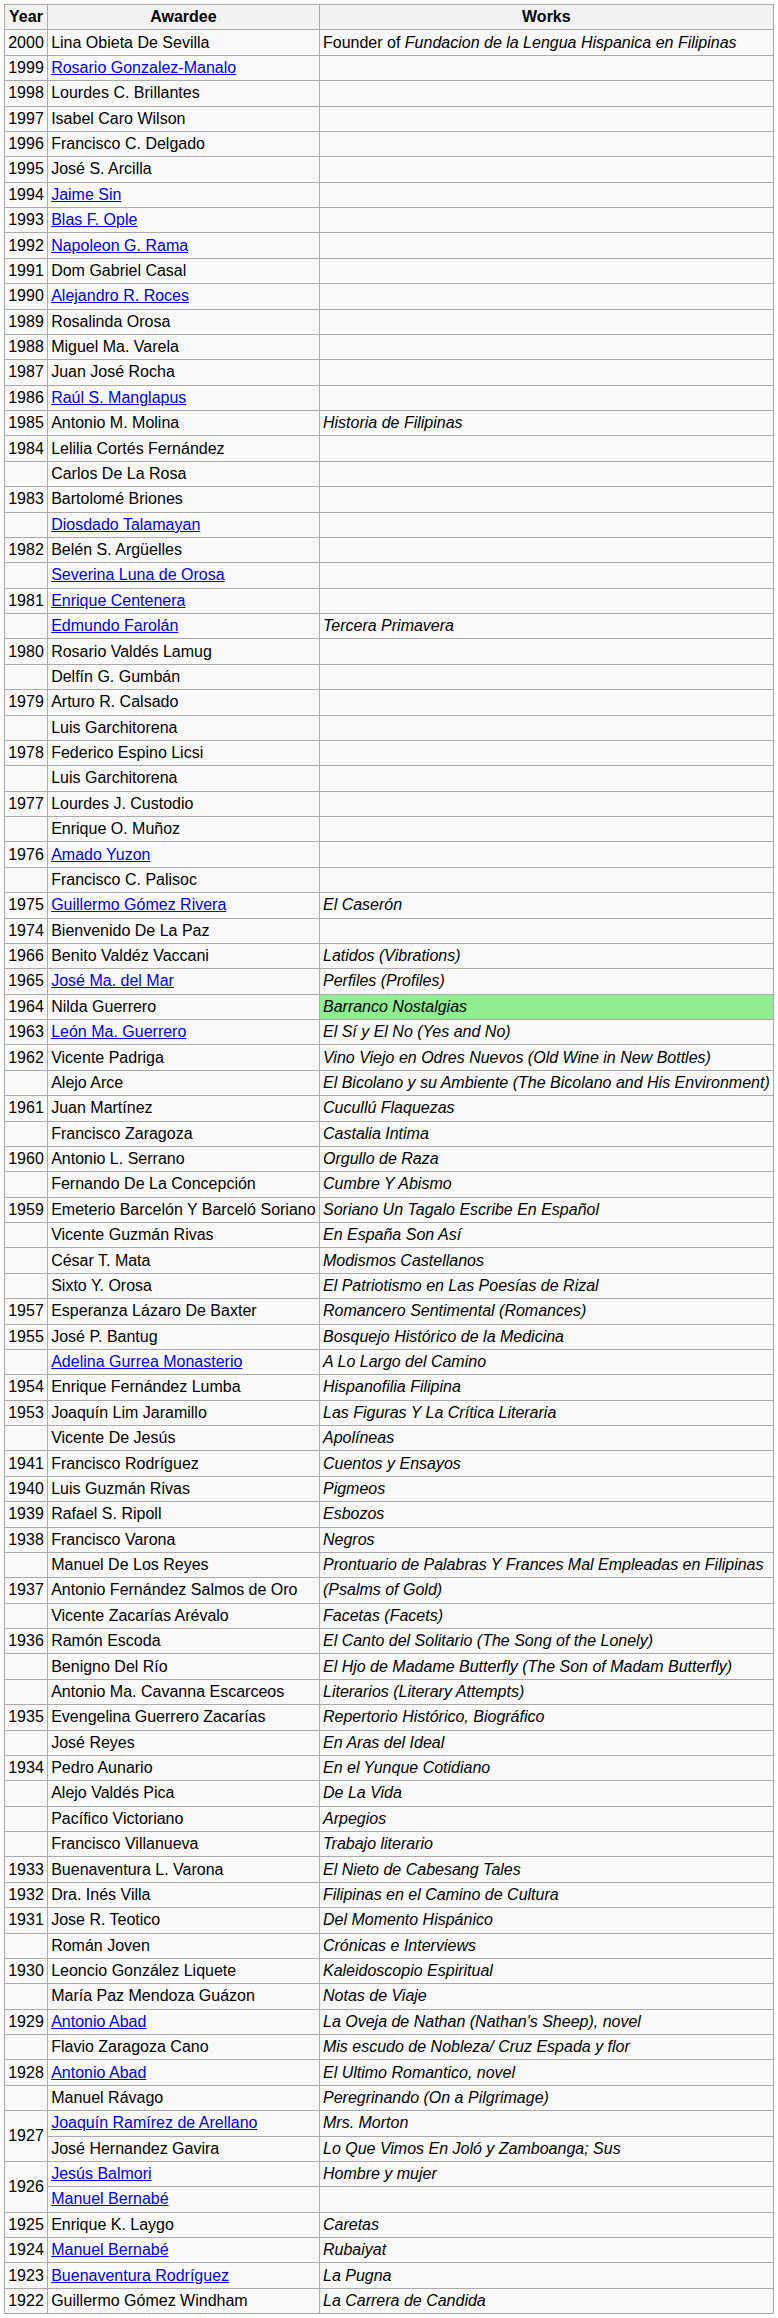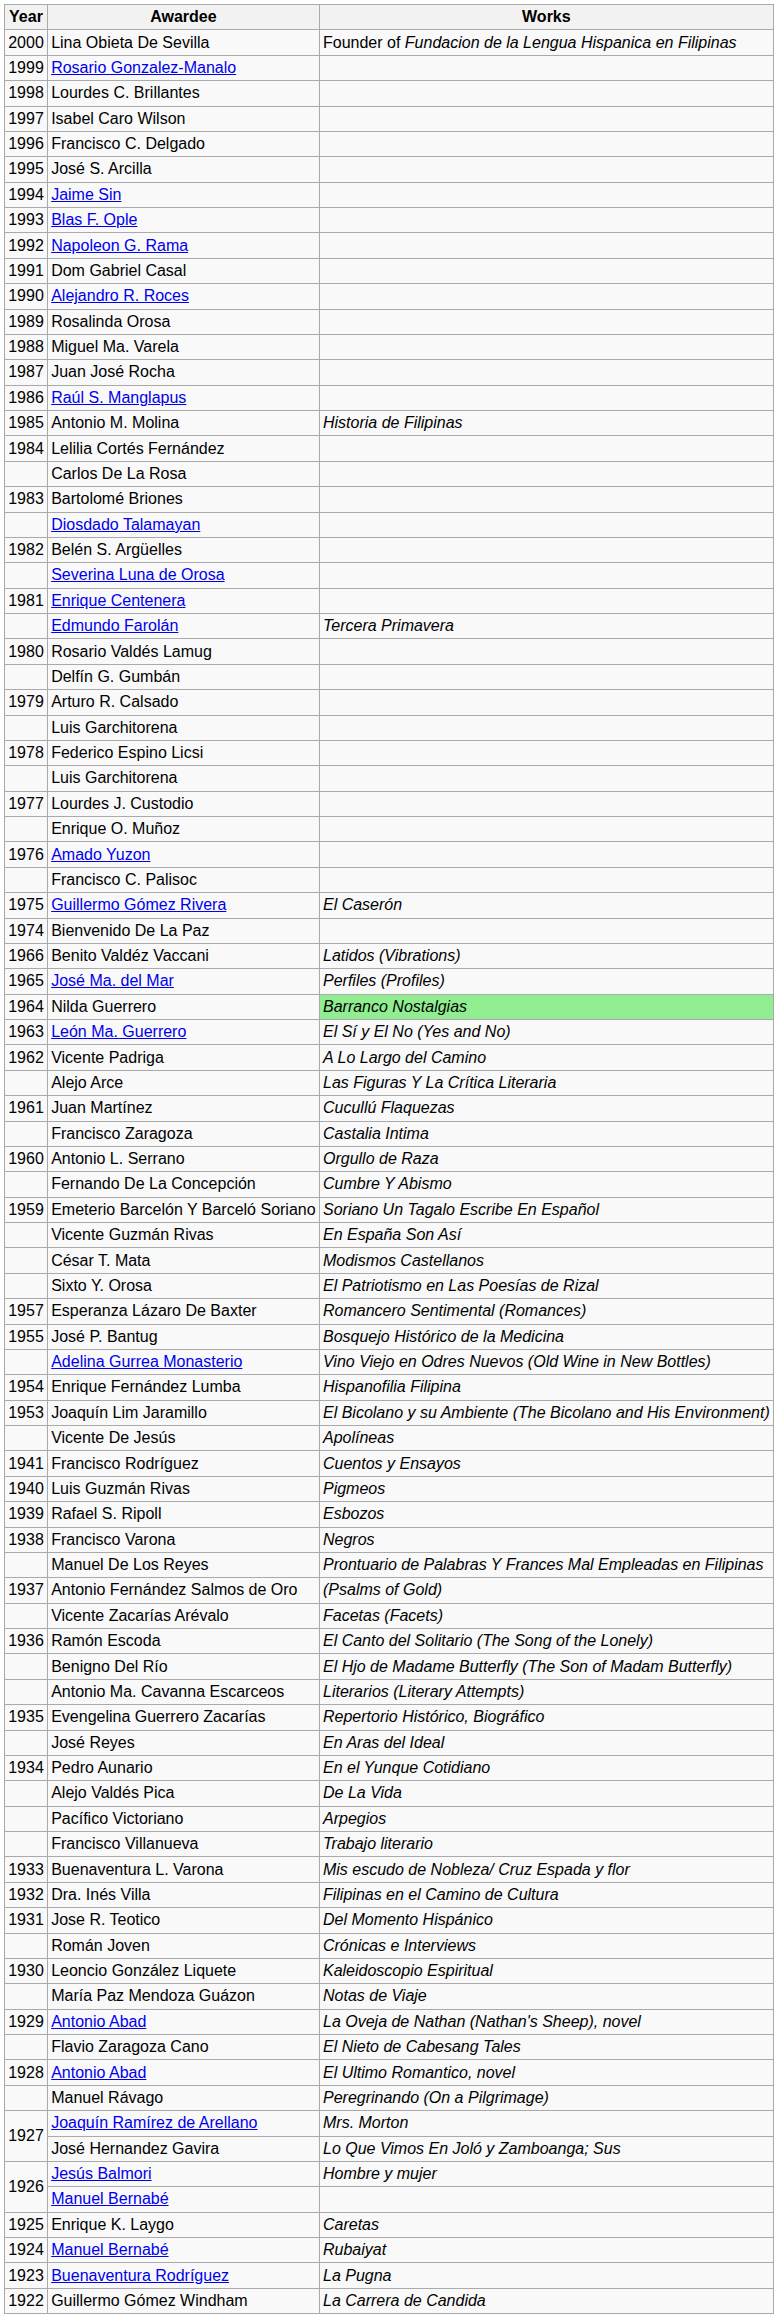Vicente Padriga | Works: Vino Viejo en Odres Nuevos (Old Wine in New Bottles) -> A Lo Largo del Camino
Alejo Arce | Works: El Bicolano y su Ambiente (The Bicolano and His Environment) -> Las Figuras Y La Crítica Literaria
Adelina Gurrea Monasterio | Works: A Lo Largo del Camino -> Vino Viejo en Odres Nuevos (Old Wine in New Bottles)
Joaquín Lim Jaramillo | Works: Las Figuras Y La Crítica Literaria -> El Bicolano y su Ambiente (The Bicolano and His Environment)
Buenaventura L. Varona | Works: El Nieto de Cabesang Tales -> Mis escudo de Nobleza/ Cruz Espada y flor
Flavio Zaragoza Cano | Works: Mis escudo de Nobleza/ Cruz Espada y flor -> El Nieto de Cabesang Tales
